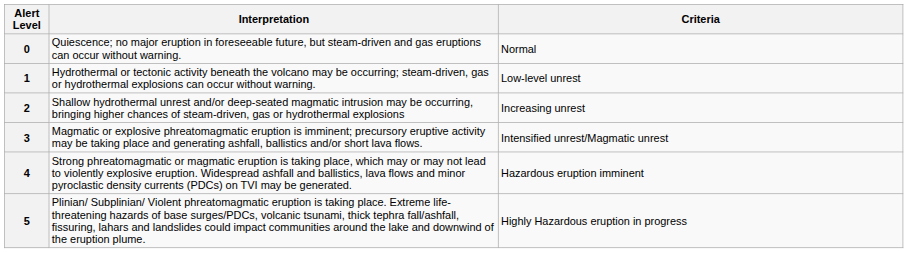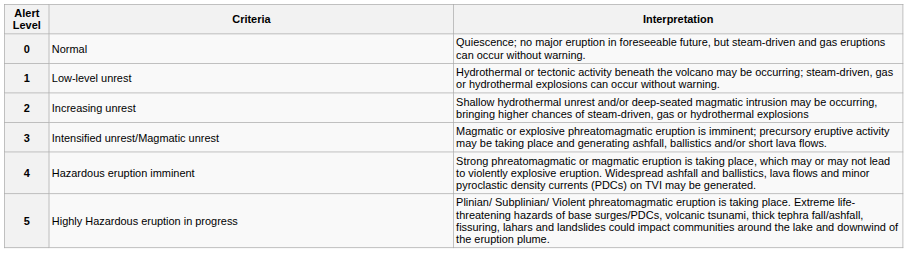columns swapped: Criteria <-> Interpretation
